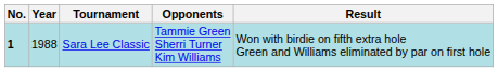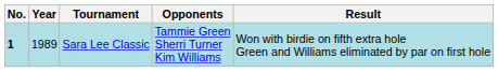Sara Lee Classic | Year: 1988 -> 1989
